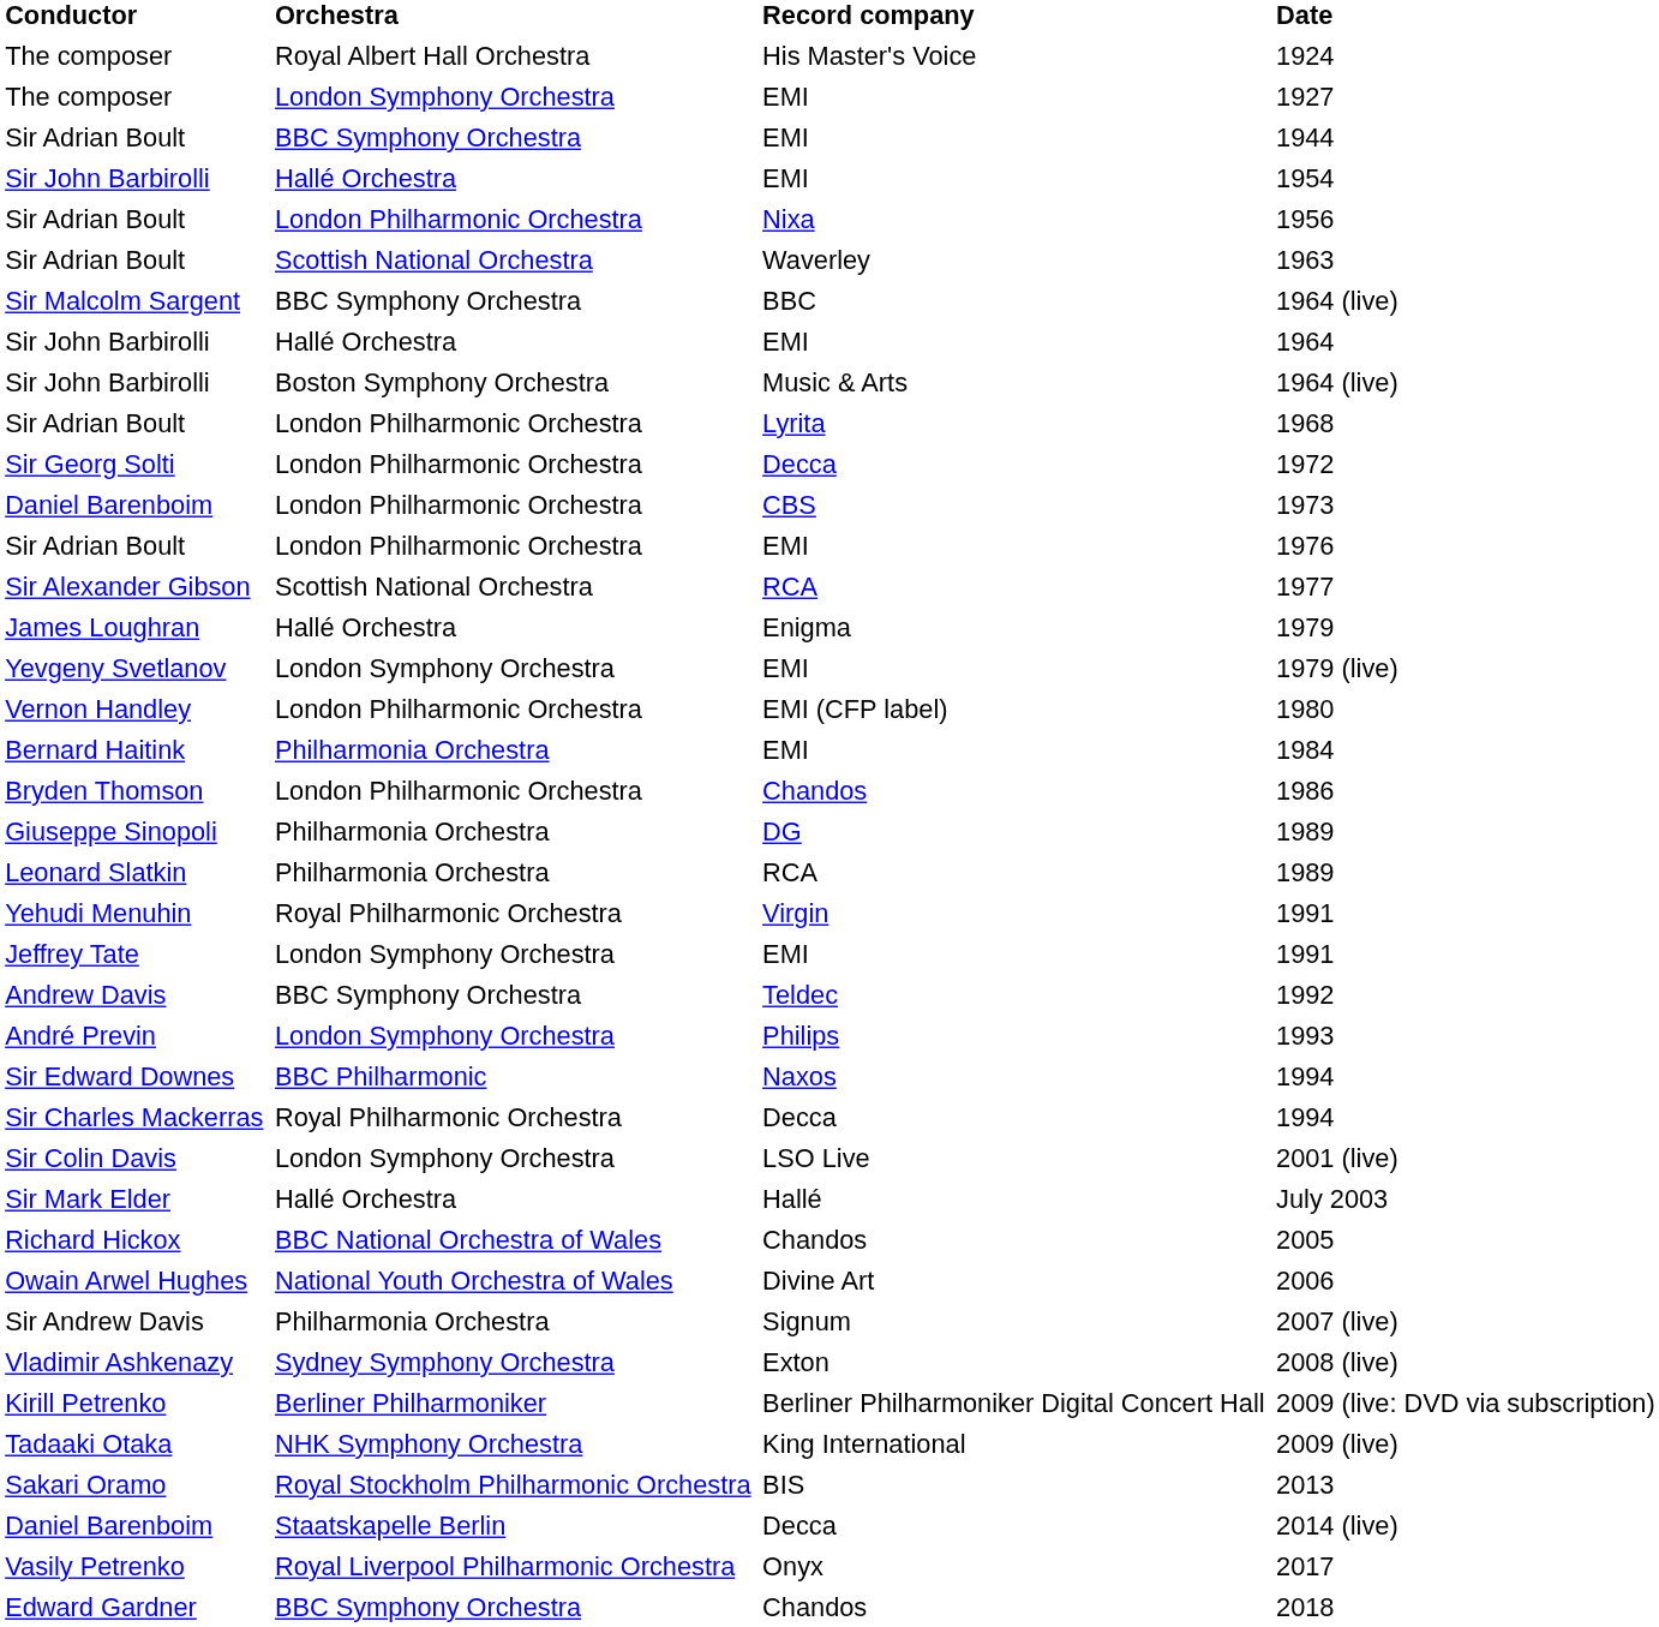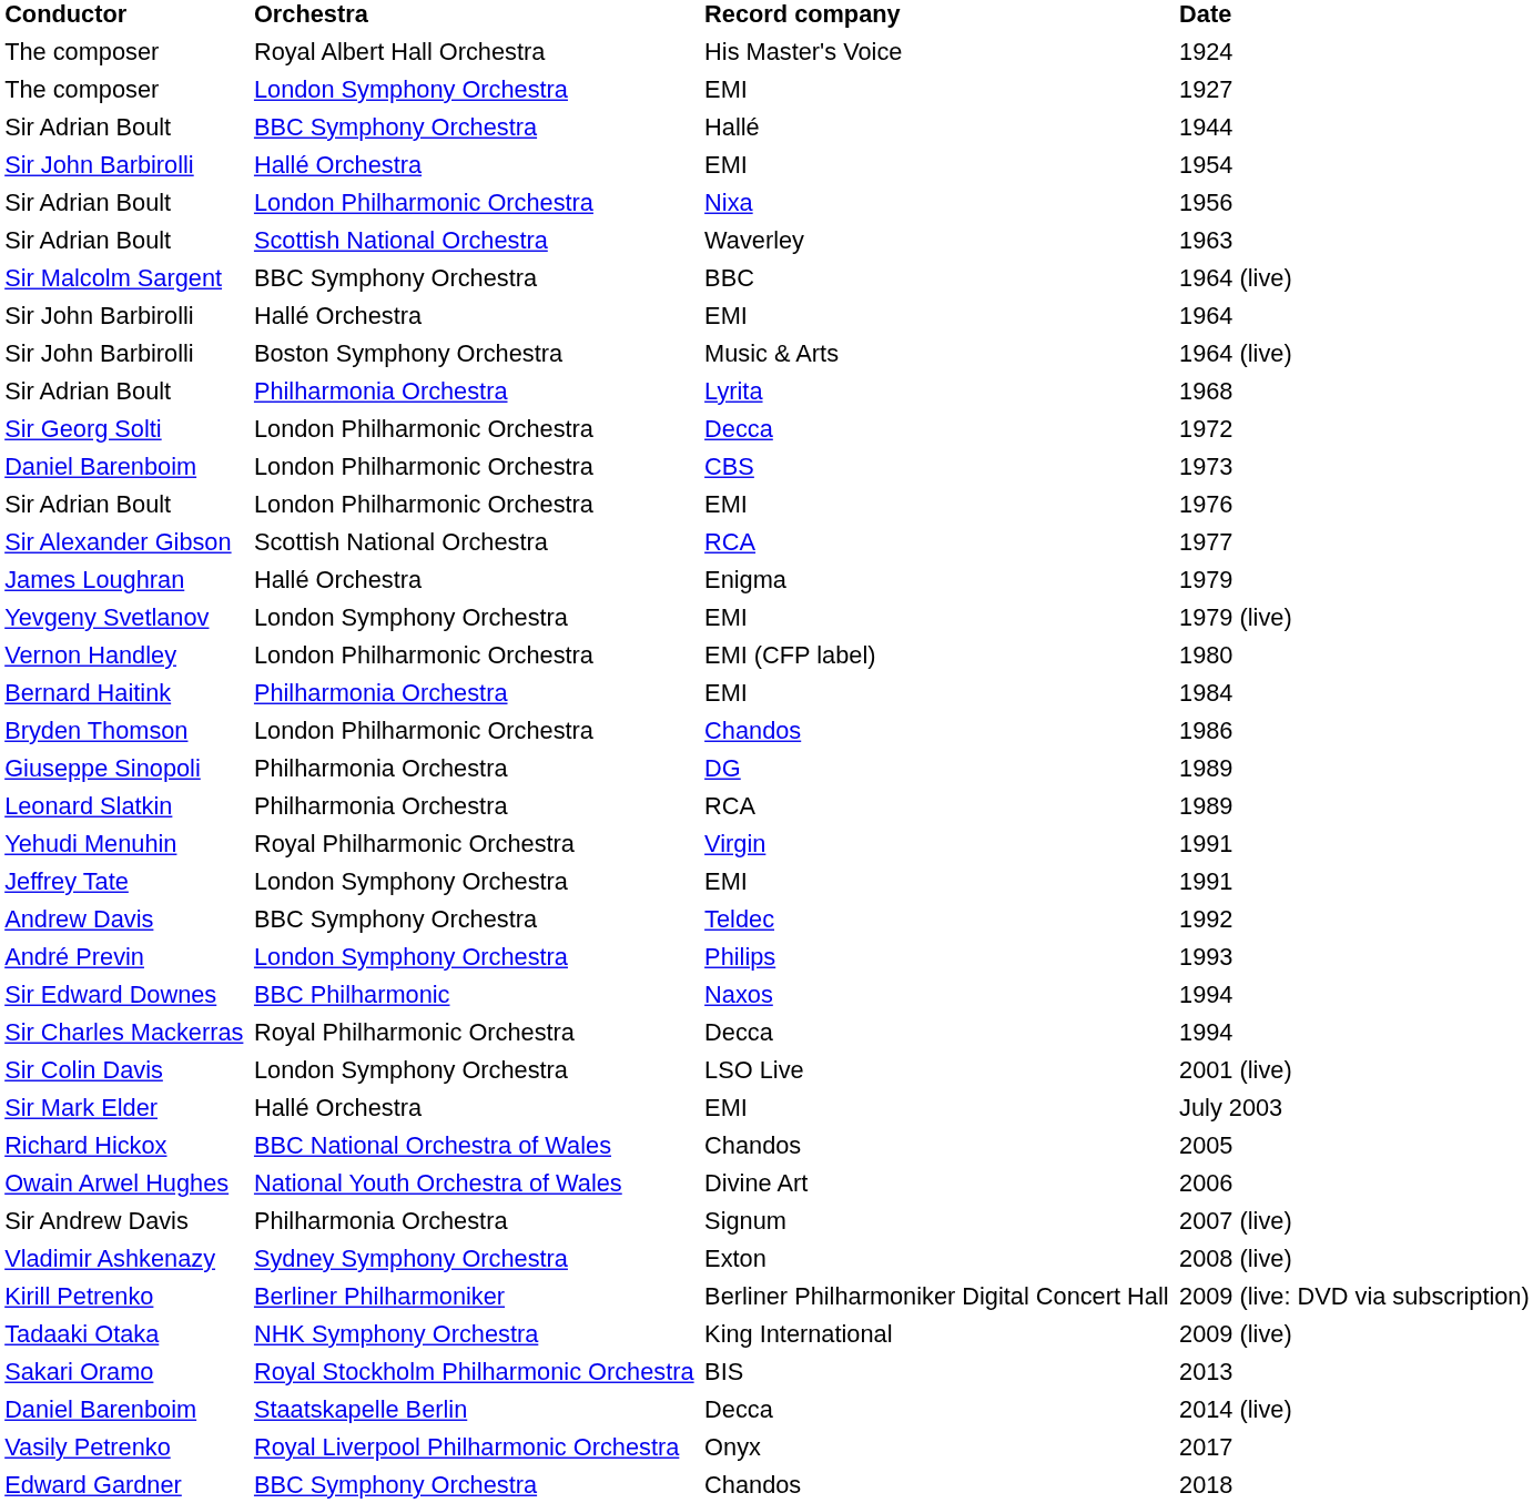1944 | Record company: EMI -> Hallé
1968 | Orchestra: London Philharmonic Orchestra -> Philharmonia Orchestra
July 2003 | Record company: Hallé -> EMI
